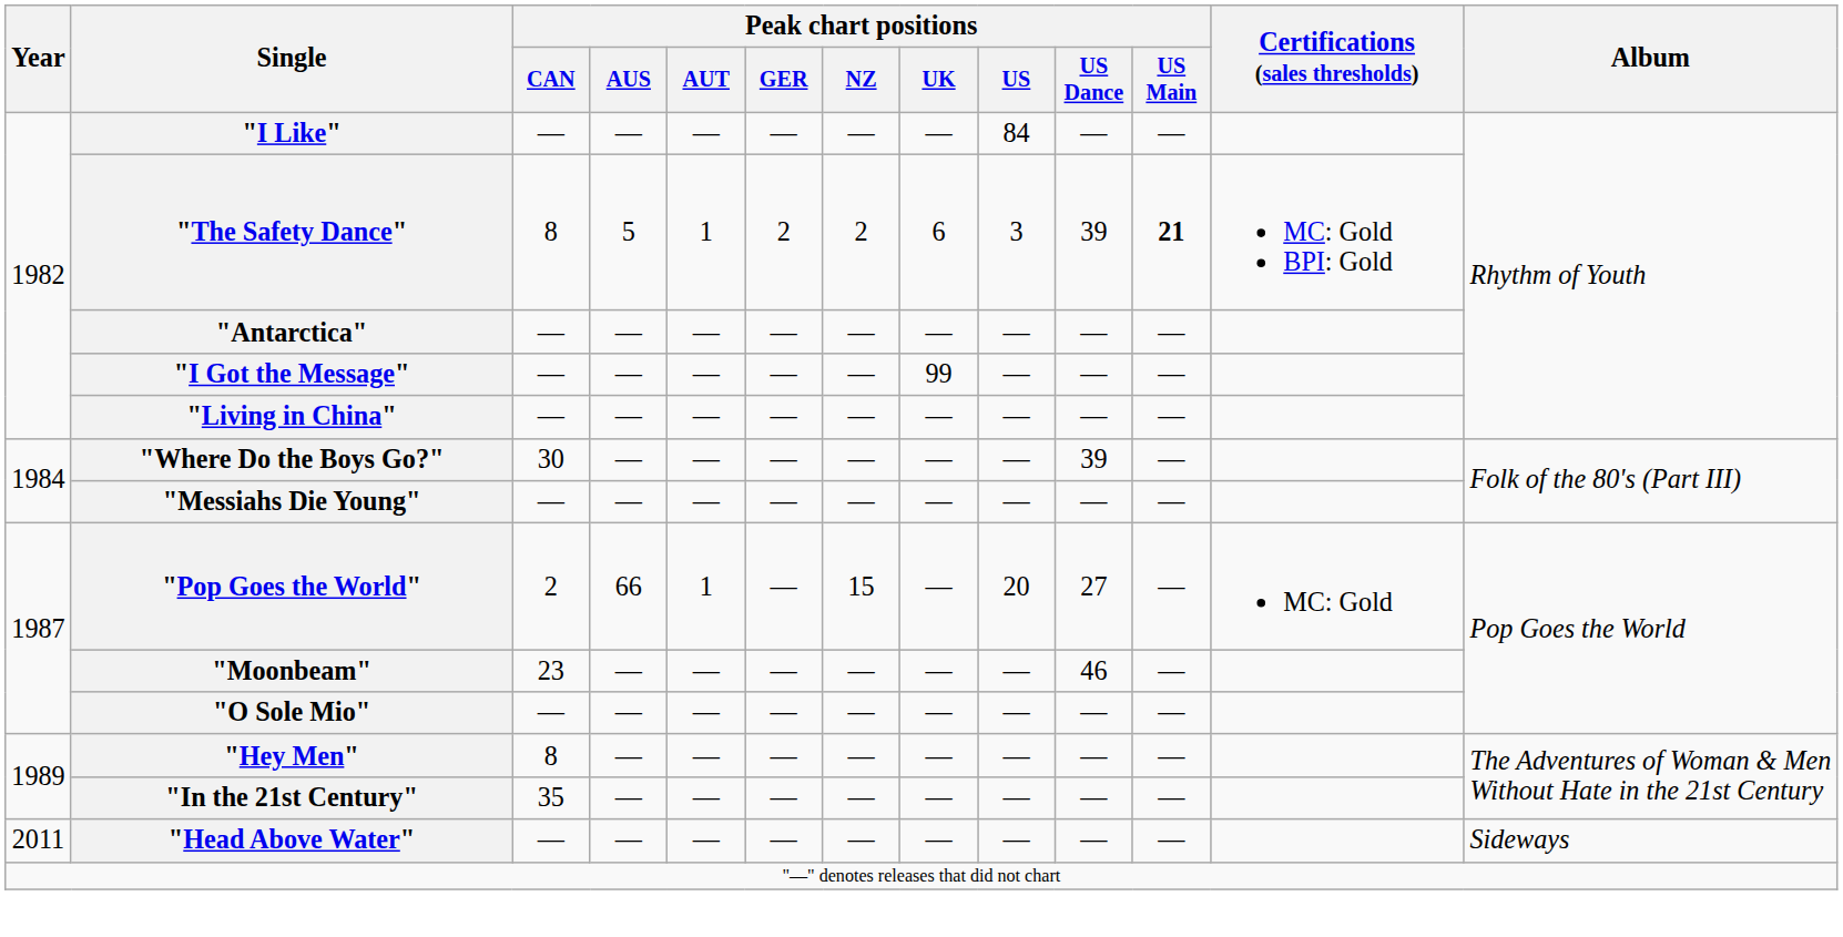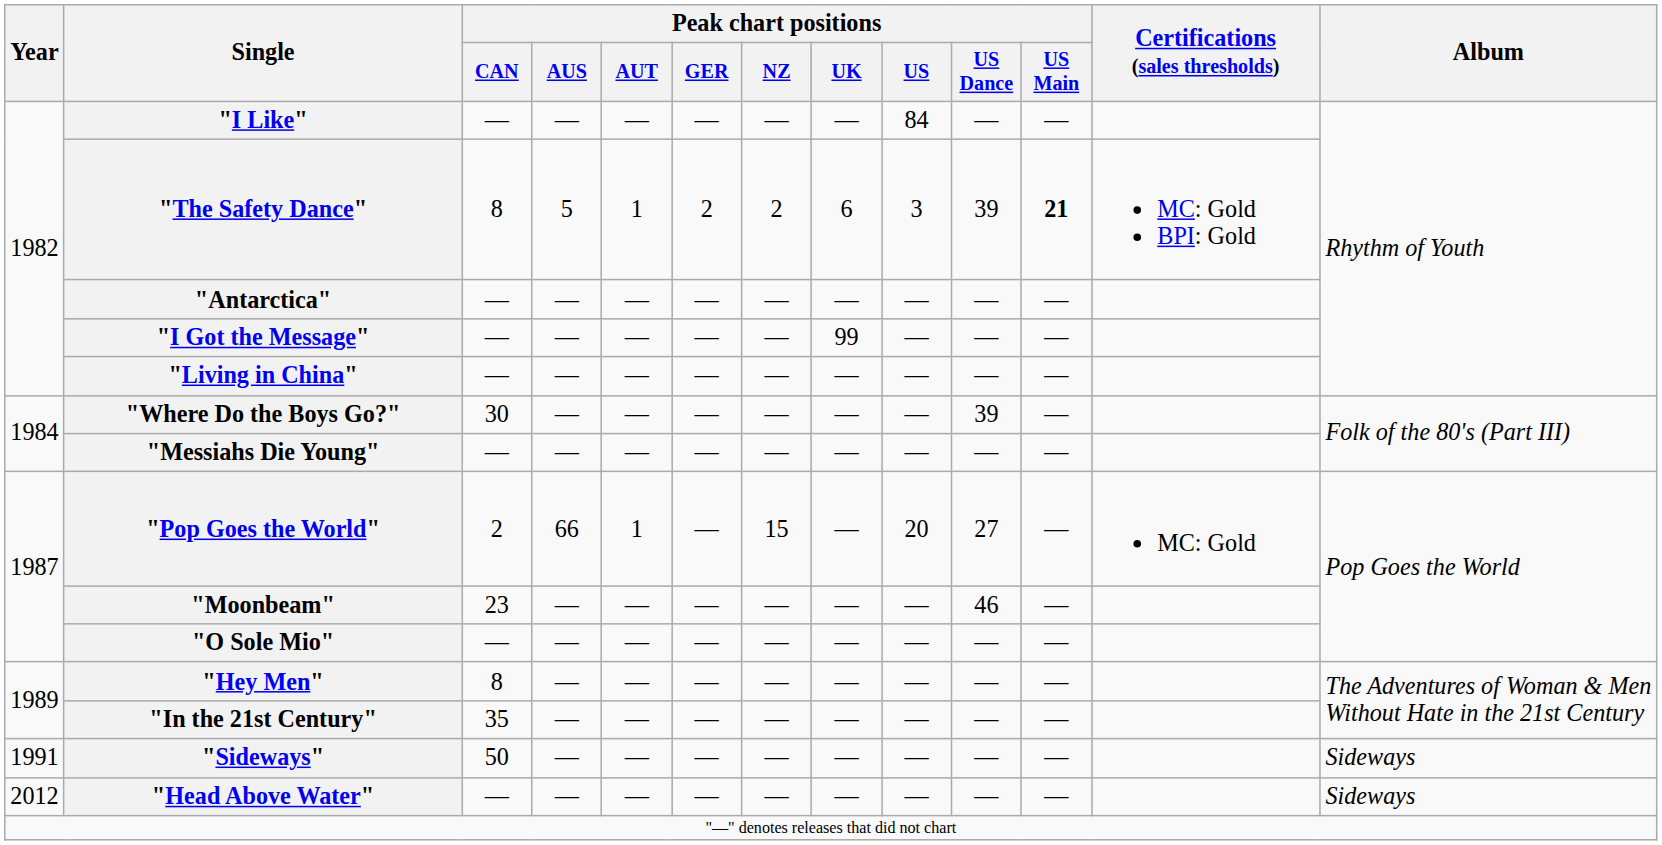+ row: 1991 | "Sideways" | 50 | — | — | — | — | — | — | — | — | Sideways
"Head Above Water" | Year: 2011 -> 2012
